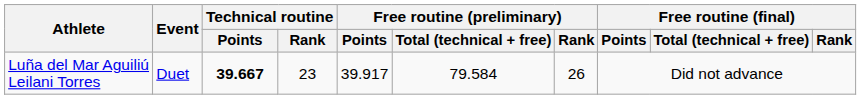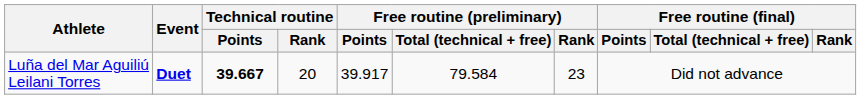Luña del Mar Aguiliú Leilani Torres | Event: normal -> bold
Luña del Mar Aguiliú Leilani Torres | Technical routine / Rank: 23 -> 20
Luña del Mar Aguiliú Leilani Torres | Free routine (preliminary) / Rank: 26 -> 23
